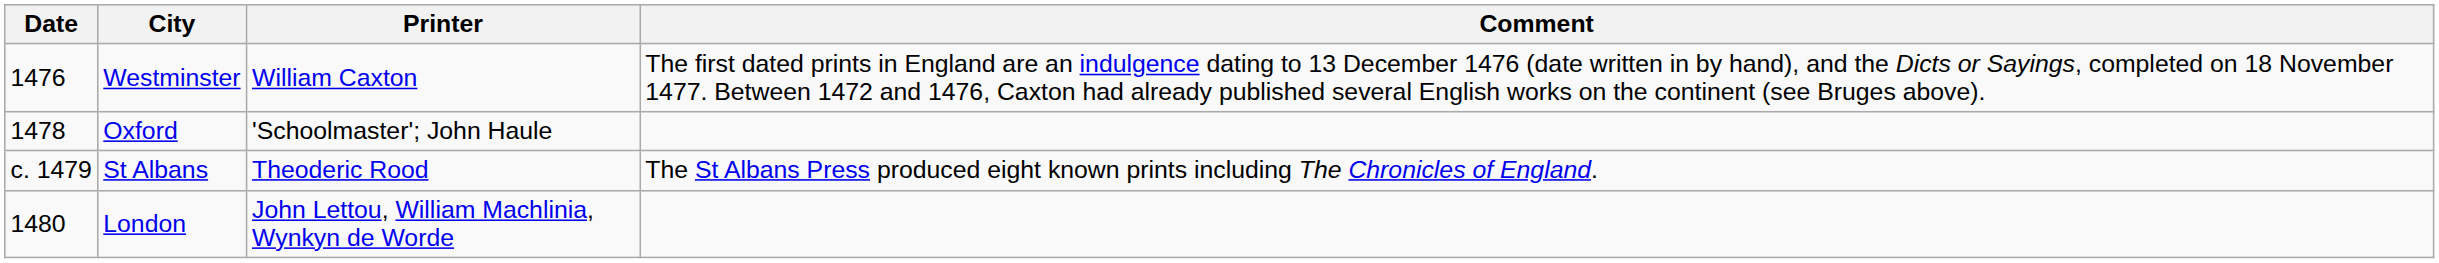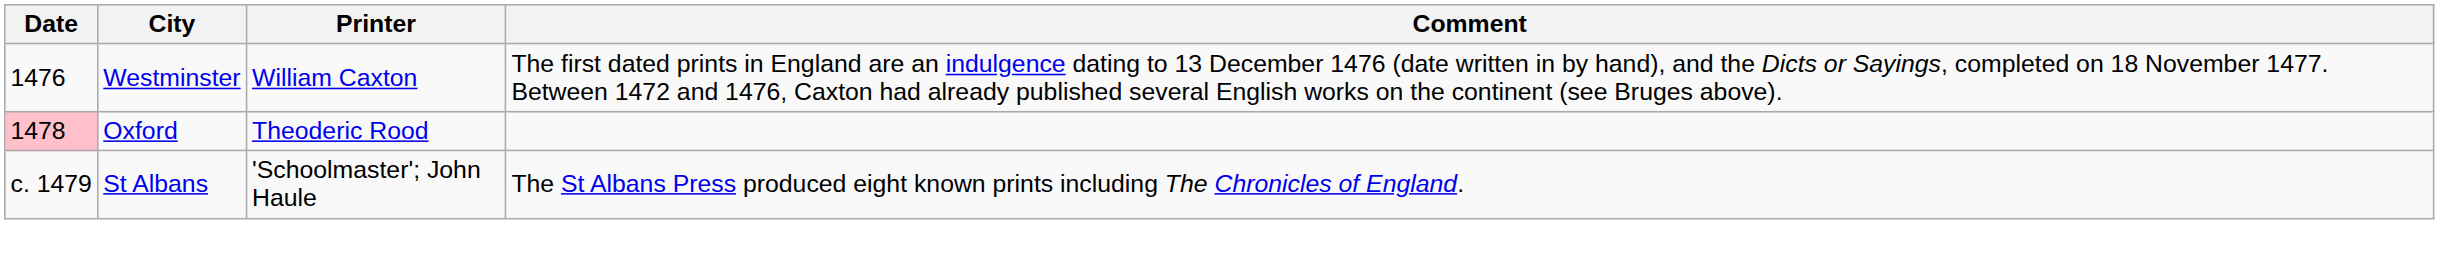Oxford | Date: no background -> pink background
Oxford | Printer: 'Schoolmaster'; John Haule -> Theoderic Rood
St Albans | Printer: Theoderic Rood -> 'Schoolmaster'; John Haule
- row: 1480 | London | John Lettou, William Machlinia, Wynkyn de Worde
